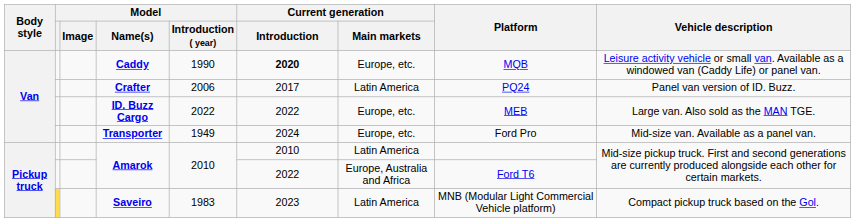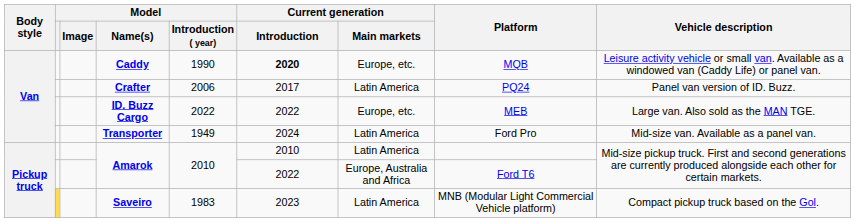Transporter | Current generation / Main markets: Europe, etc. -> Latin America
